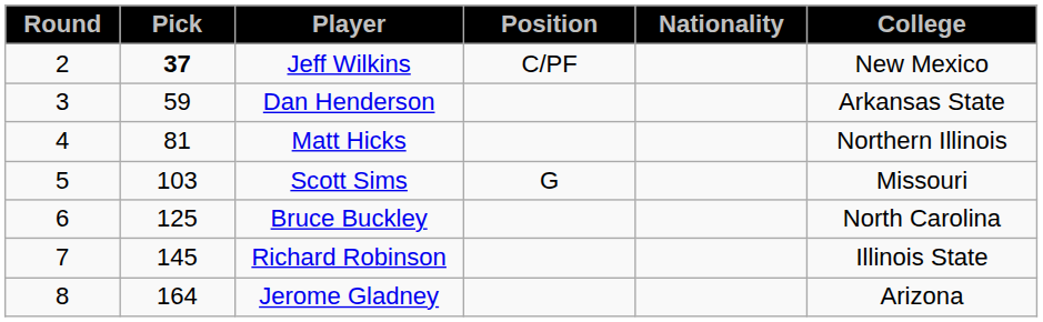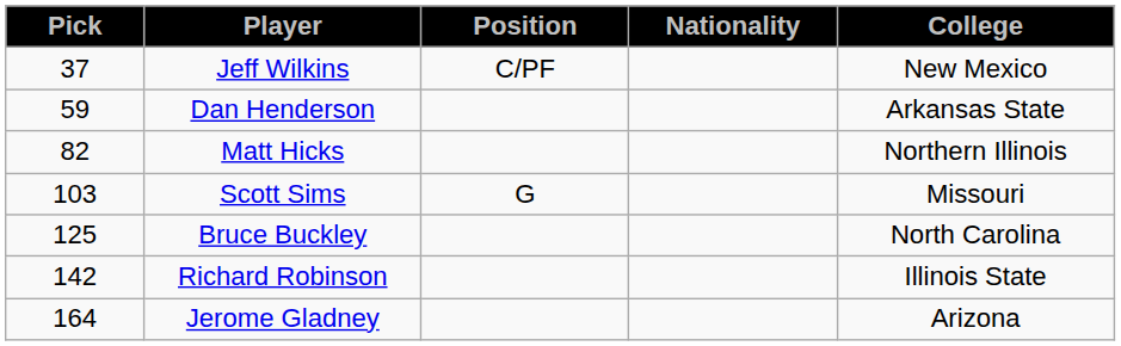- column: Round | 2 | 3 | 4 | 5 | 6 | 7 | 8
Jeff Wilkins | Pick: bold -> normal
Matt Hicks | Pick: 81 -> 82
Richard Robinson | Pick: 145 -> 142
